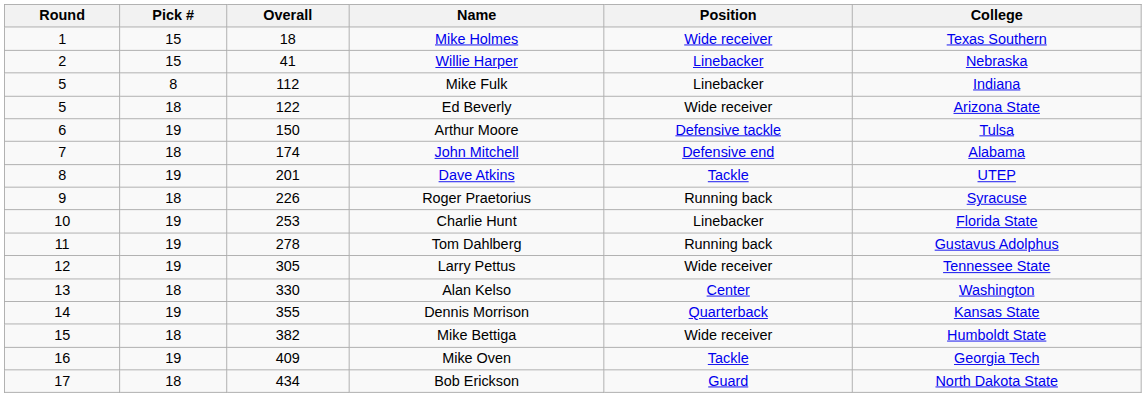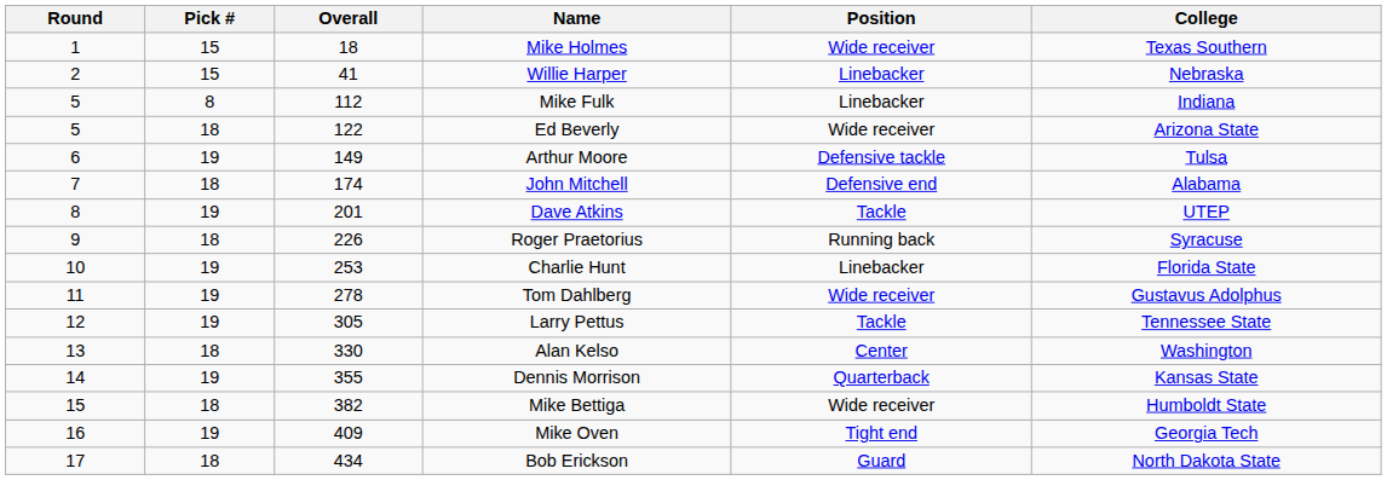Arthur Moore | Overall: 150 -> 149
Tom Dahlberg | Position: Running back -> Wide receiver
Larry Pettus | Position: Wide receiver -> Tackle
Mike Oven | Position: Tackle -> Tight end
